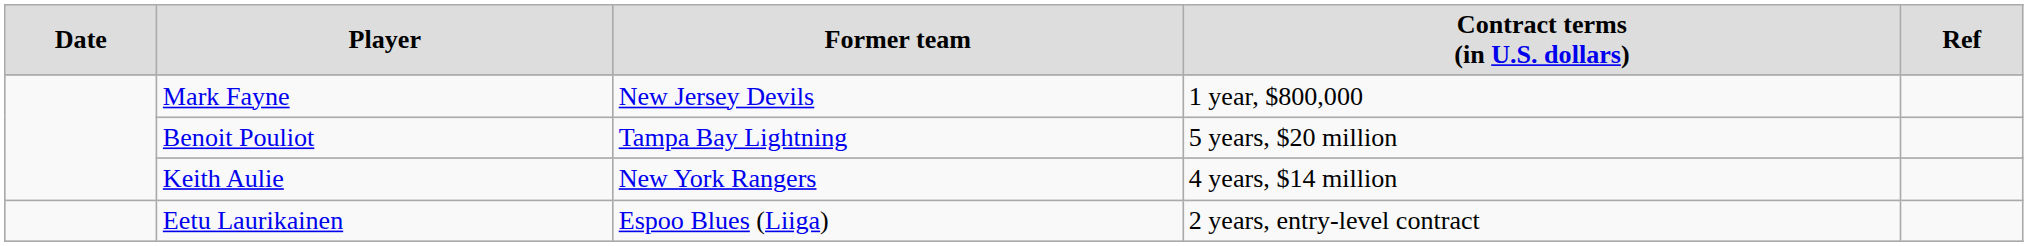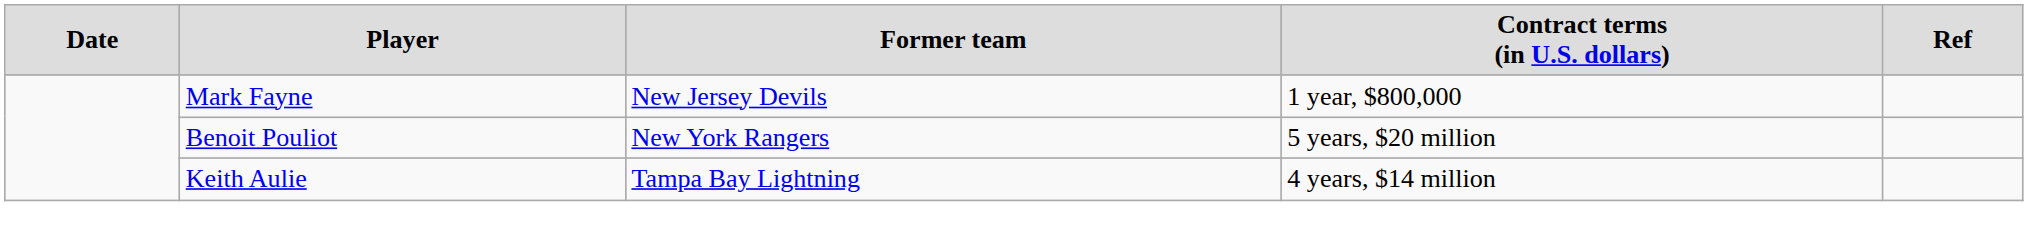Benoit Pouliot | column 3: Tampa Bay Lightning -> New York Rangers
Keith Aulie | column 3: New York Rangers -> Tampa Bay Lightning
- row: Eetu Laurikainen | Espoo Blues (Liiga) | 2 years, entry-level contract
